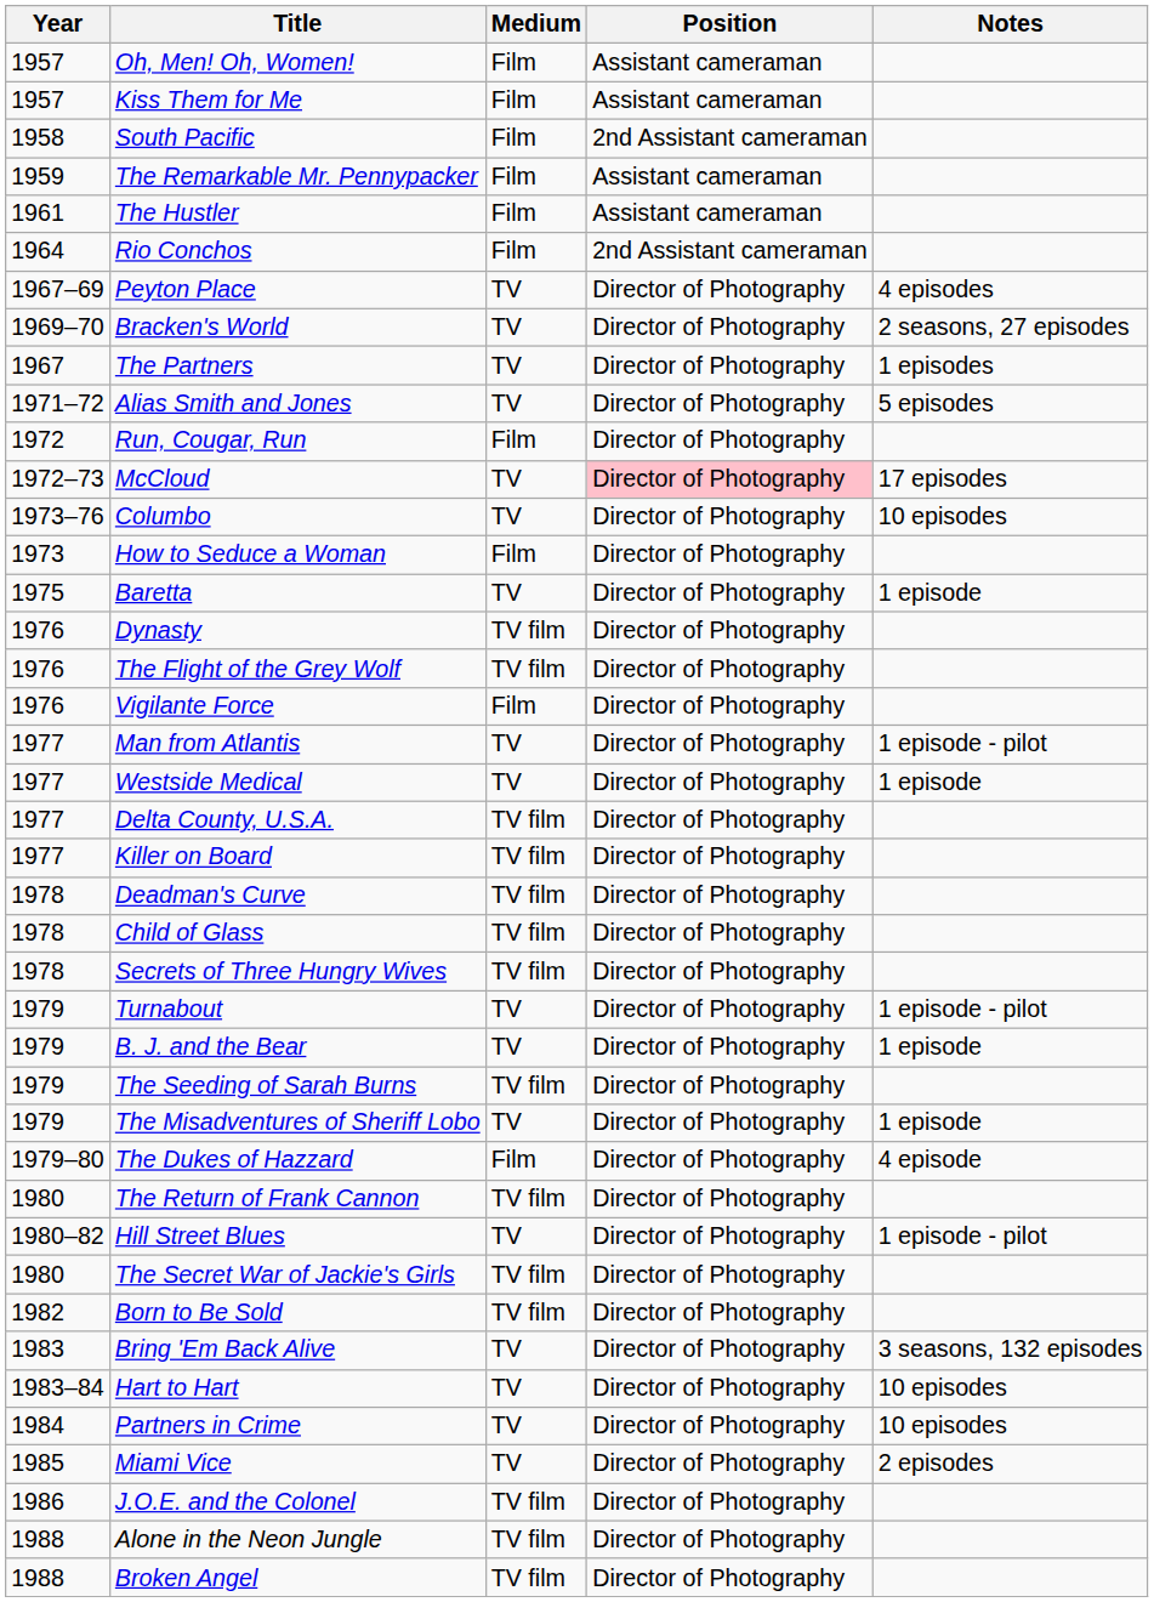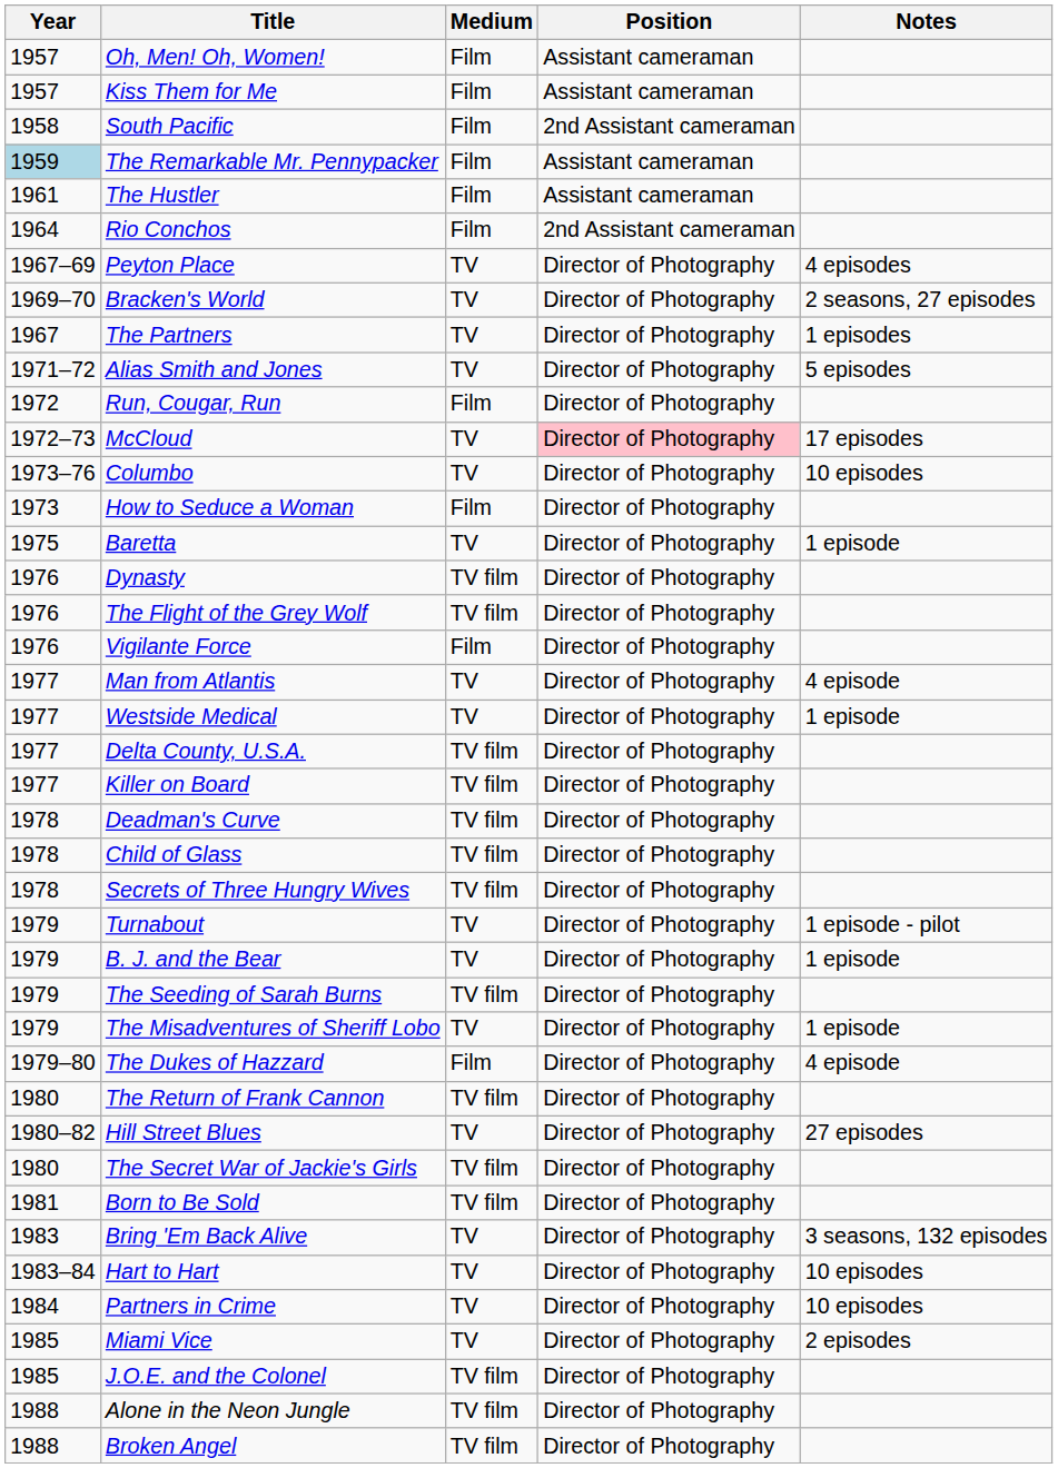The Remarkable Mr. Pennypacker | Year: no background -> lightblue background
Man from Atlantis | Notes: 1 episode - pilot -> 4 episode
Hill Street Blues | Notes: 1 episode - pilot -> 27 episodes
Born to Be Sold | Year: 1982 -> 1981
J.O.E. and the Colonel | Year: 1986 -> 1985
